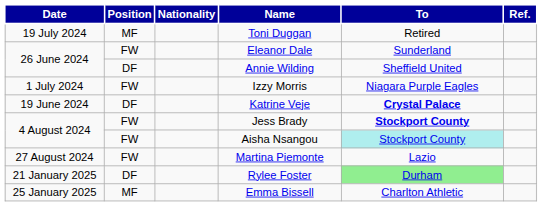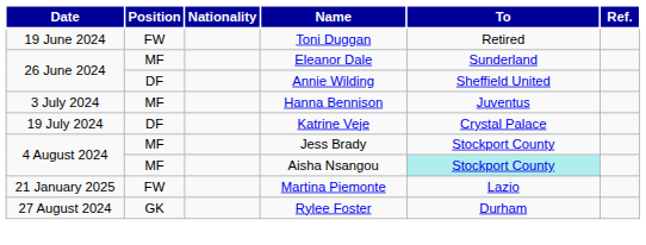Toni Duggan | Date: 19 July 2024 -> 19 June 2024
Toni Duggan | Position: MF -> FW
Eleanor Dale | Position: FW -> MF
- row: 1 July 2024 | FW | Izzy Morris | Niagara Purple Eagles
+ row: 3 July 2024 | MF | Hanna Bennison | Juventus
Katrine Veje | Date: 19 June 2024 -> 19 July 2024
Katrine Veje | To: bold -> normal
Jess Brady | Position: FW -> MF
Jess Brady | To: bold -> normal
Aisha Nsangou | Position: FW -> MF
Martina Piemonte | Date: 27 August 2024 -> 21 January 2025
Rylee Foster | Date: 21 January 2025 -> 27 August 2024
Rylee Foster | Position: DF -> GK
Rylee Foster | To: lightgreen background -> no background
- row: 25 January 2025 | MF | Emma Bissell | Charlton Athletic
